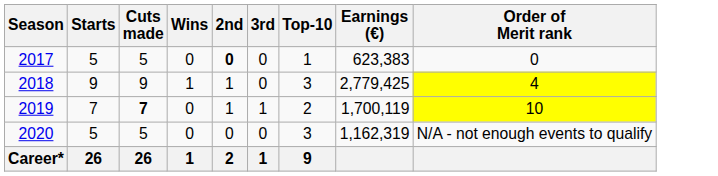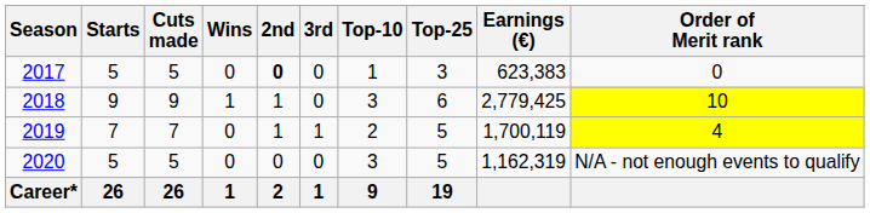+ column: Top-25 | 3 | 6 | 5 | 5 | 19
2018 | Order of Merit rank: 4 -> 10
2019 | Cuts made: bold -> normal
2019 | Order of Merit rank: 10 -> 4
